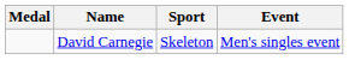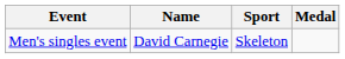columns swapped: Medal <-> Event
